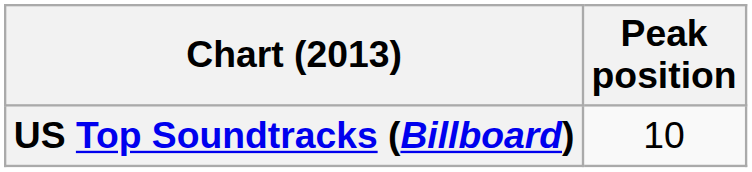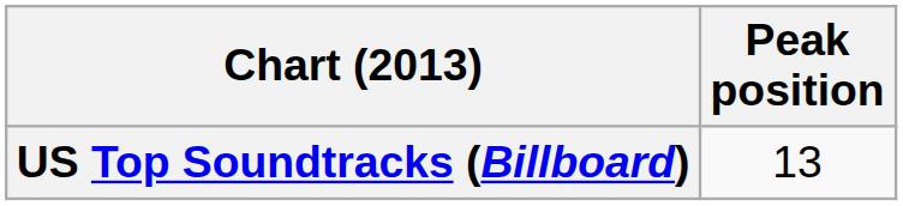US Top Soundtracks (Billboard) | Peak position: 10 -> 13
